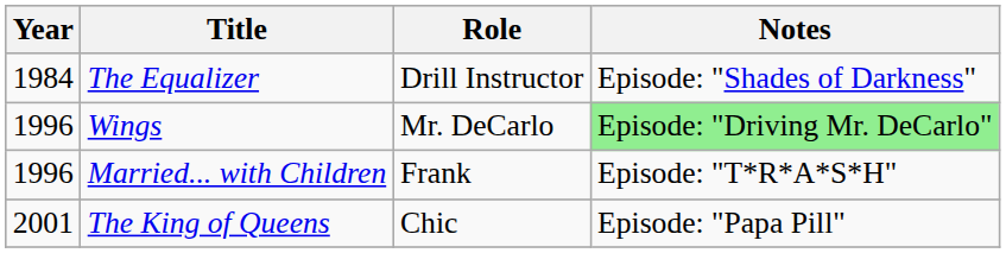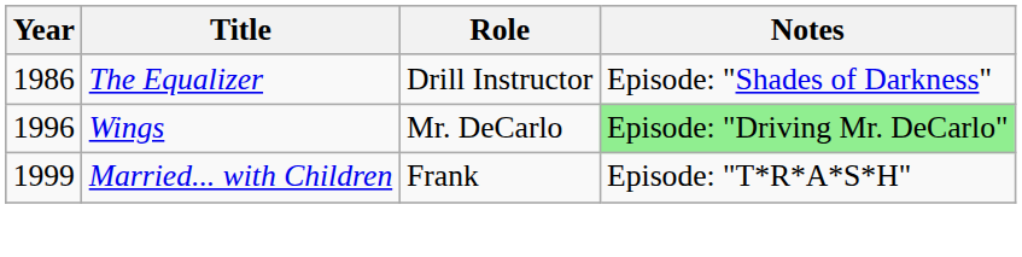The Equalizer | Year: 1984 -> 1986
Married... with Children | Year: 1996 -> 1999
- row: 2001 | The King of Queens | Chic | Episode: "Papa Pill"
